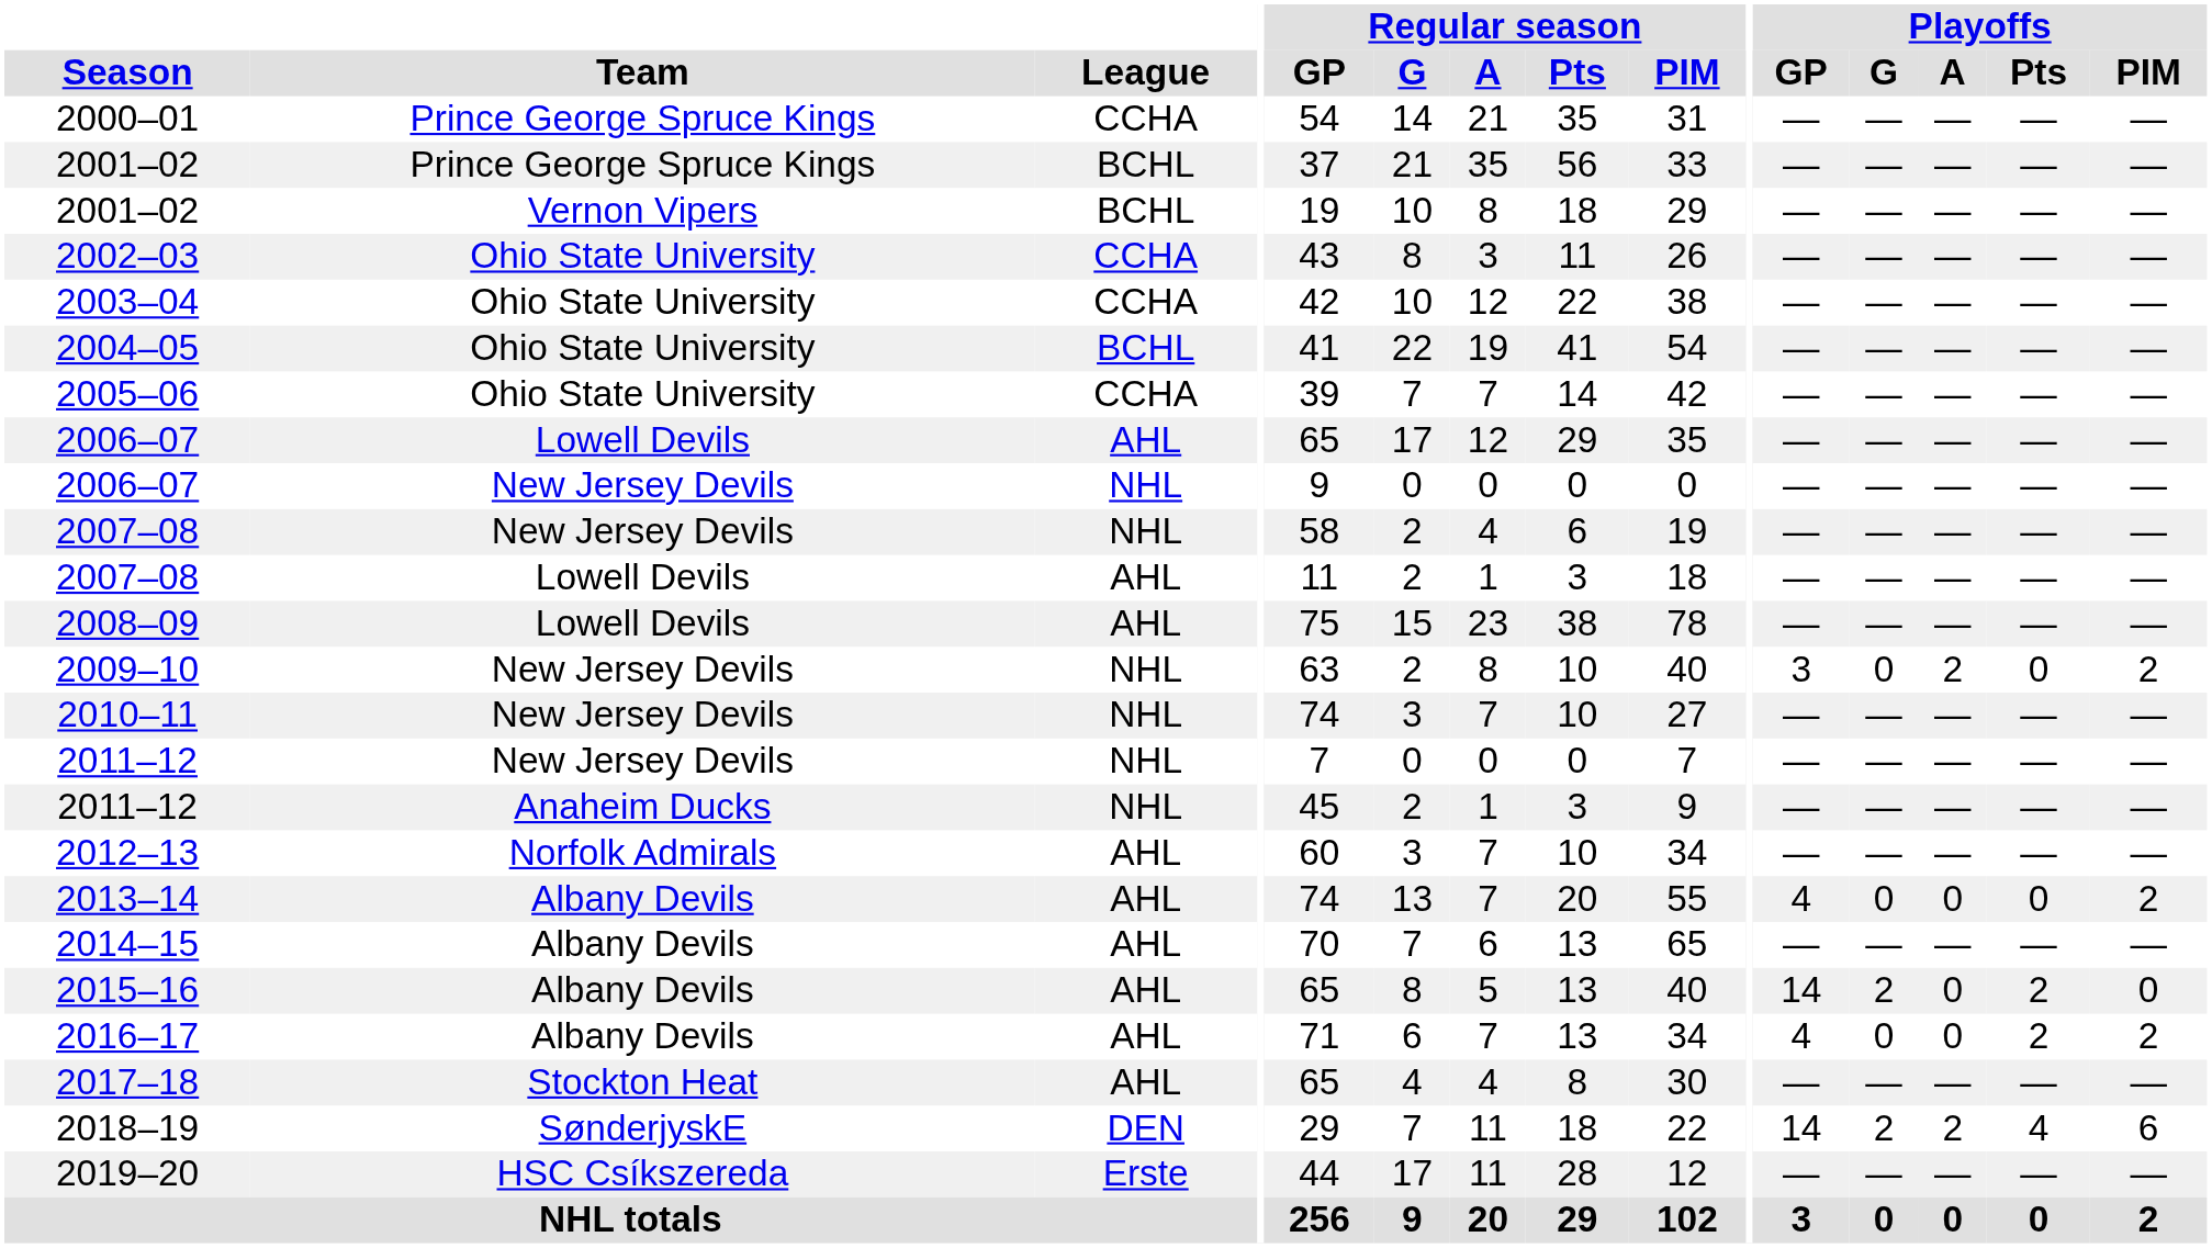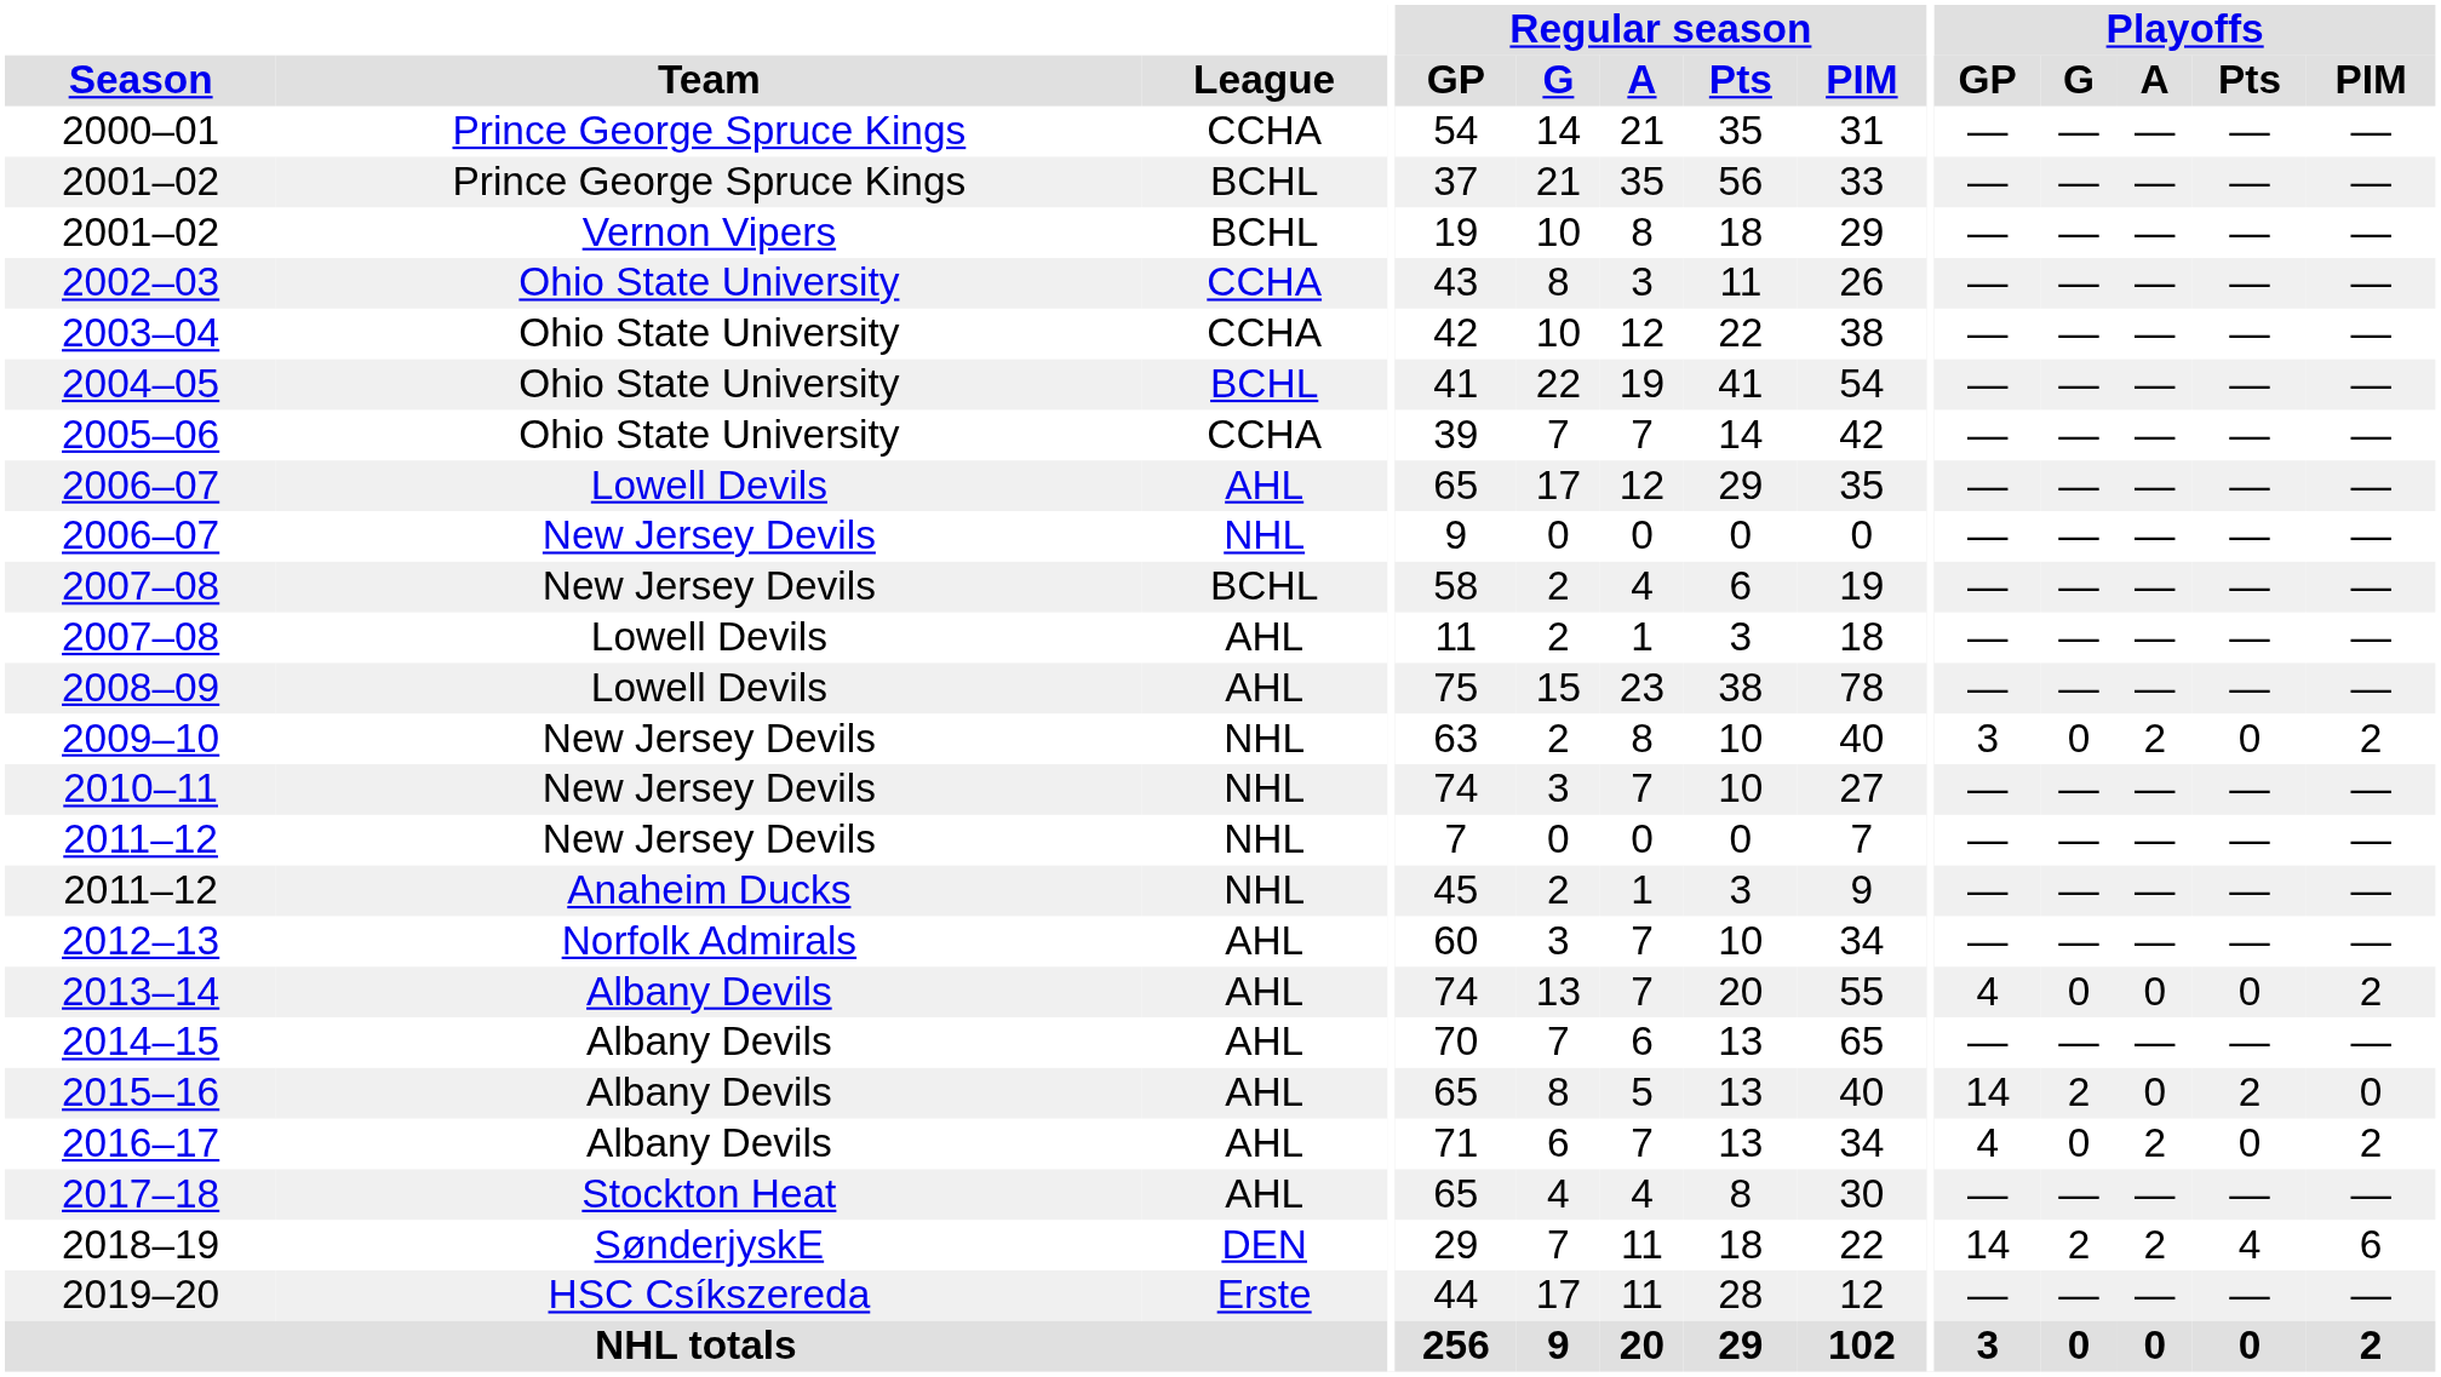2007–08 / New Jersey Devils | League: NHL -> BCHL
2016–17 | Playoffs / A: 0 -> 2
2016–17 | Playoffs / Pts: 2 -> 0
